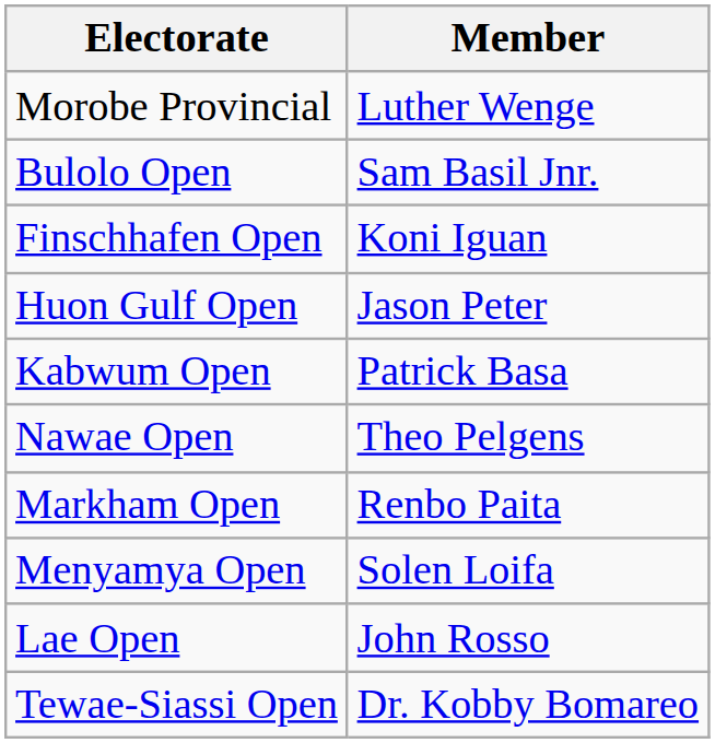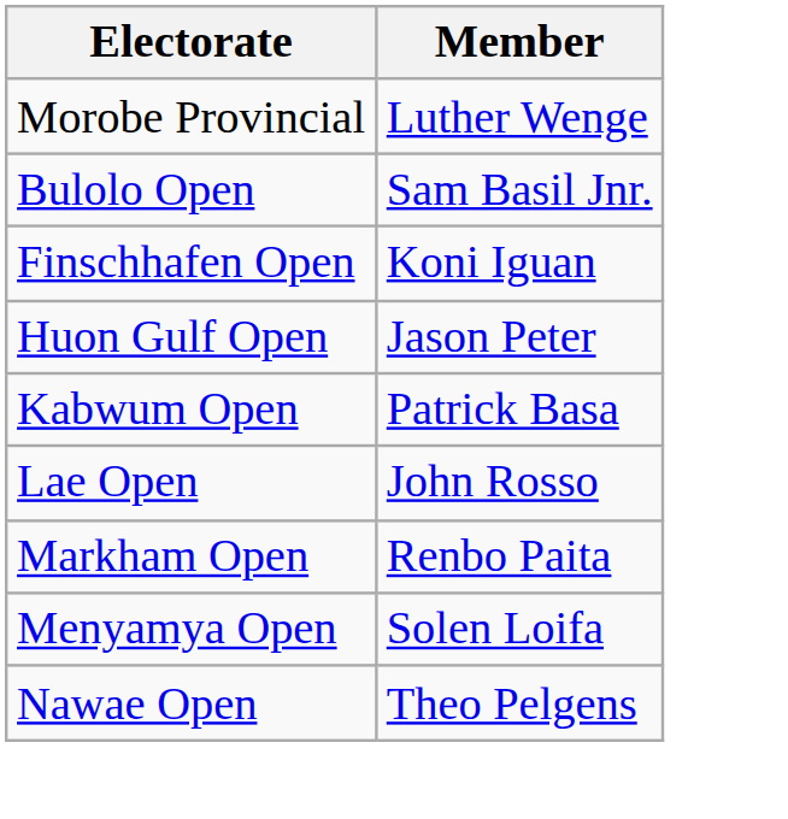rows swapped: Lae Open <-> Nawae Open
- row: Tewae-Siassi Open | Dr. Kobby Bomareo
